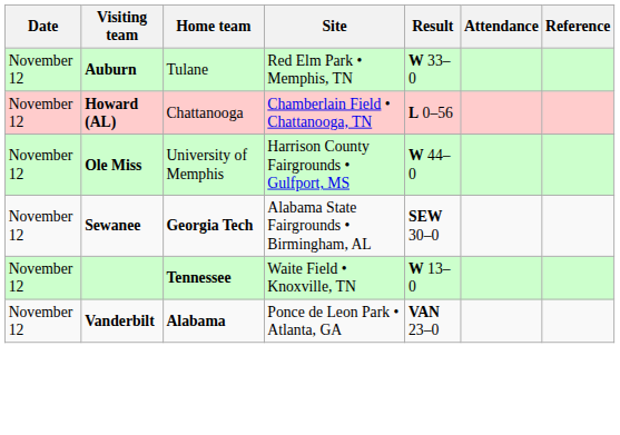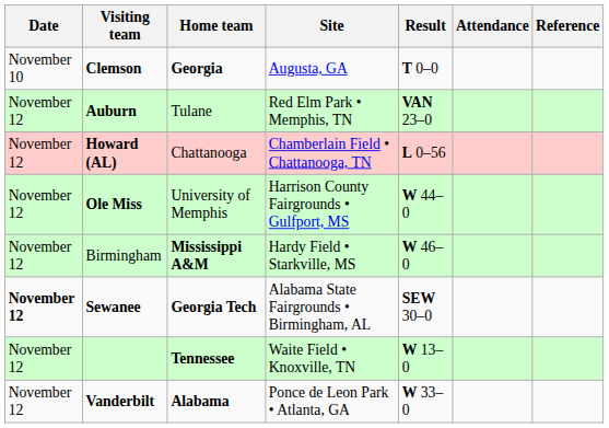+ row: November 10 | Clemson | Georgia | Augusta, GA | T 0–0
Auburn | Result: W 33–0 -> VAN 23–0
+ row: November 12 | Birmingham | Mississippi A&M | Hardy Field • Starkville, MS | W 46–0
Sewanee | Date: normal -> bold
Vanderbilt | Result: VAN 23–0 -> W 33–0
